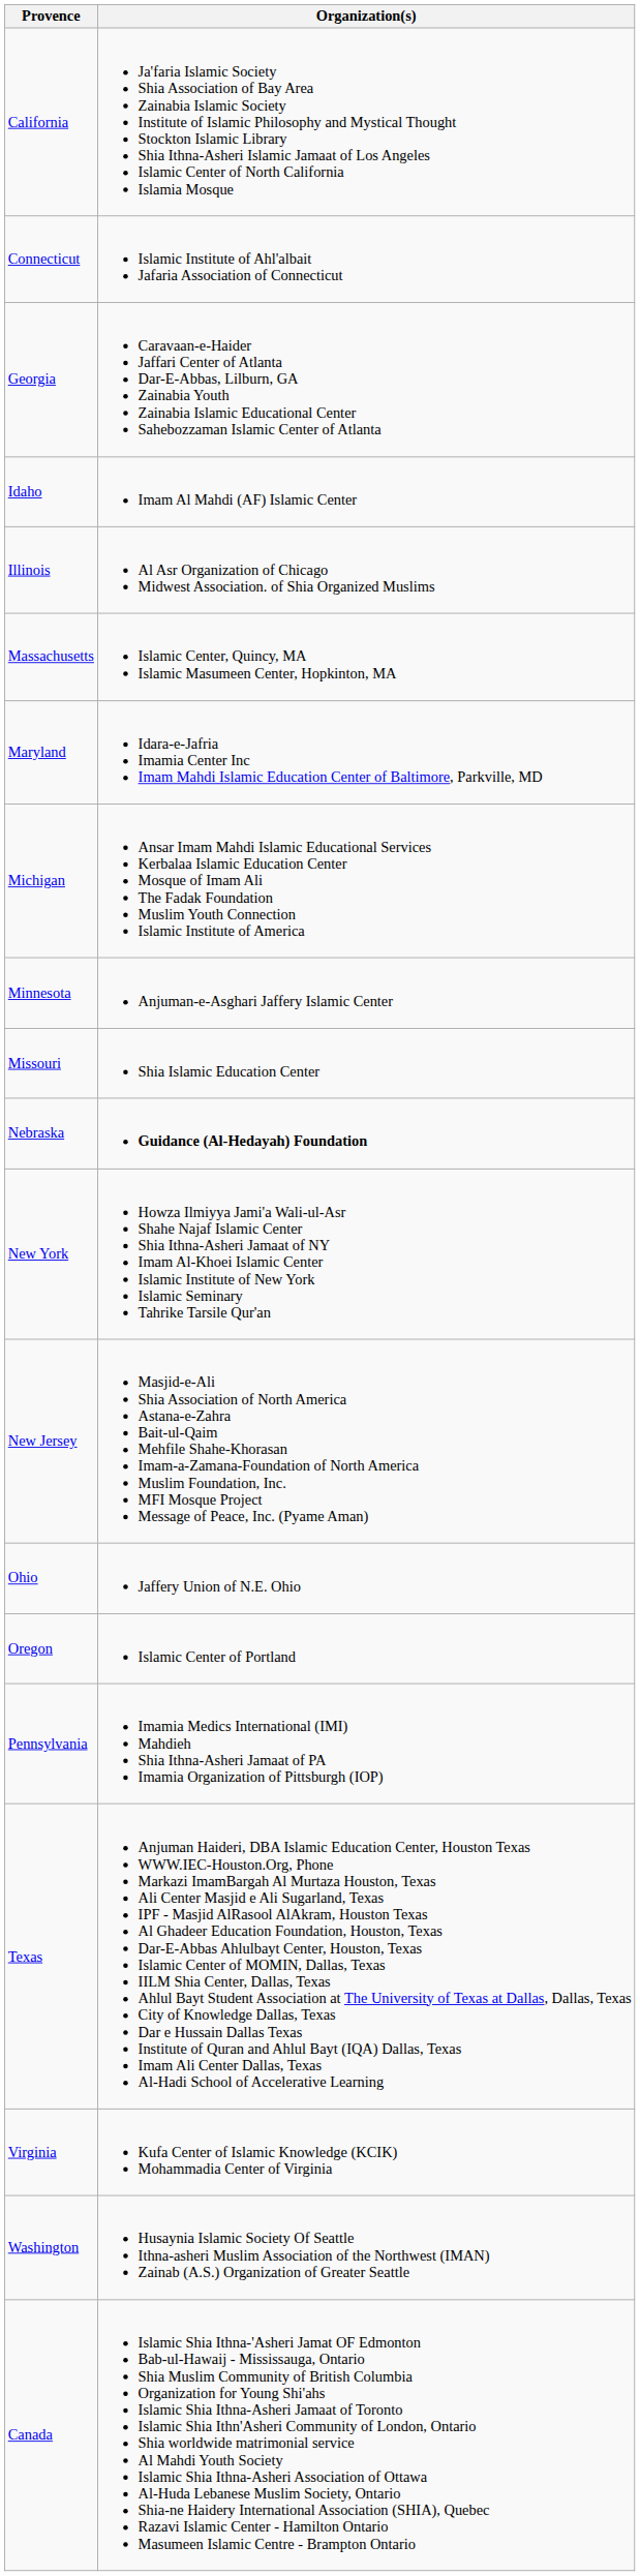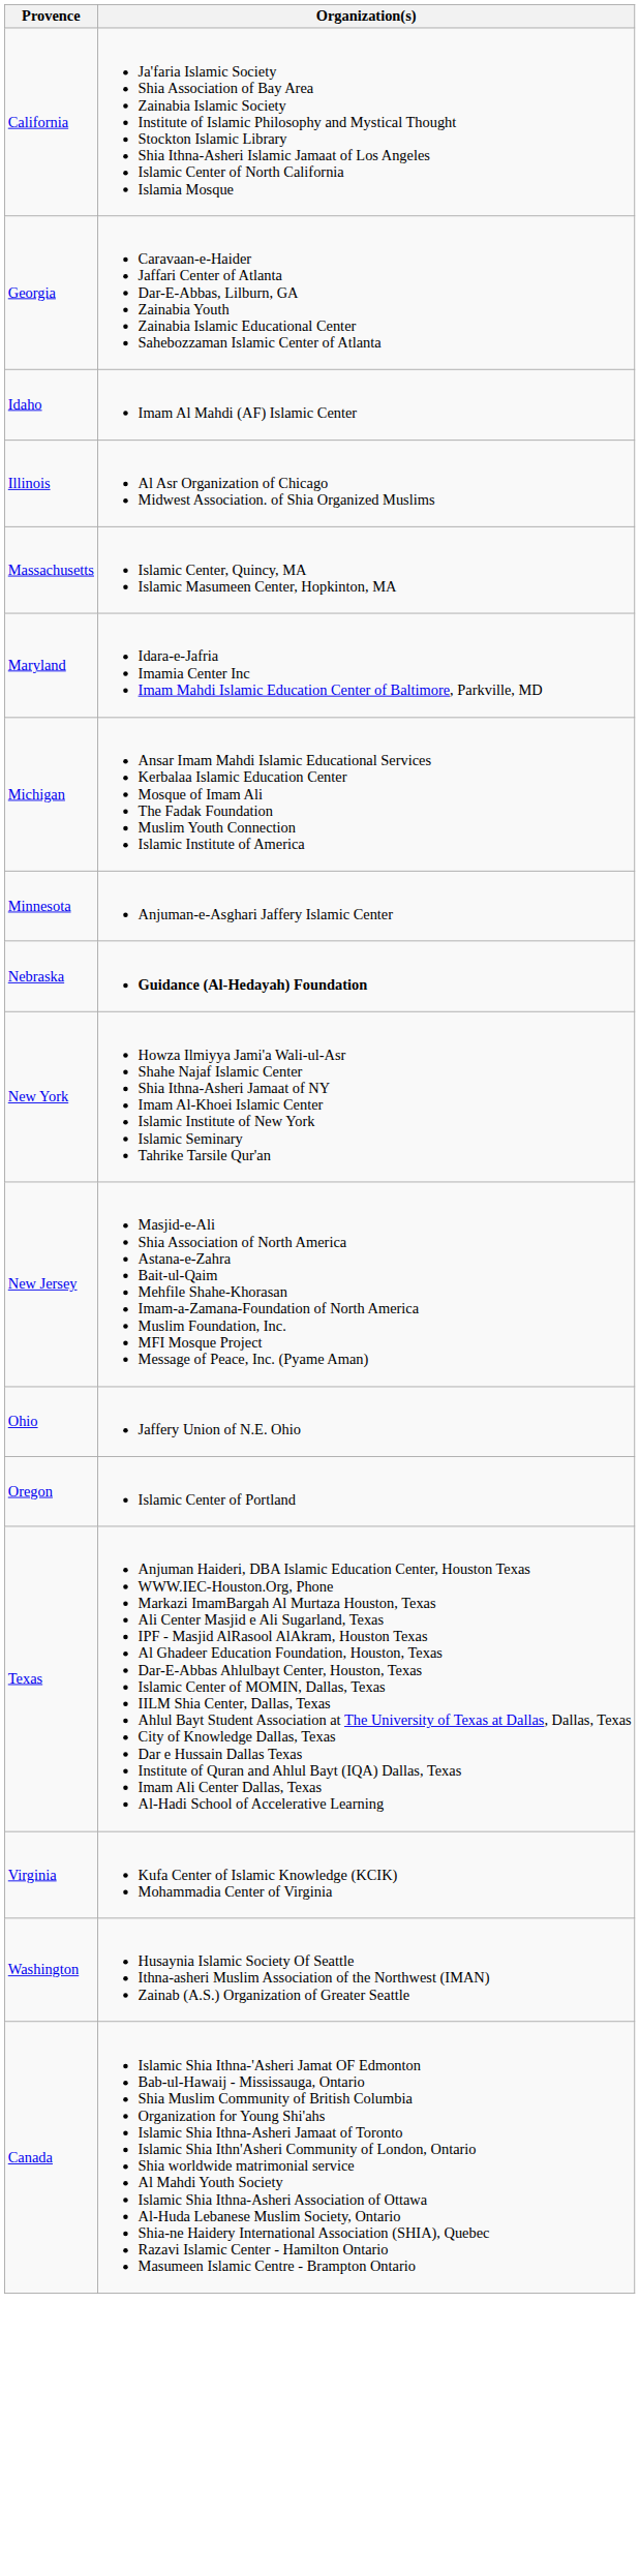- row: Connecticut | Islamic Institute of Ahl'albait Jafaria Association of Connecticut
- row: Missouri | Shia Islamic Education Center
- row: Pennsylvania | Imamia Medics International (IMI) Mahdieh Shia Ithna-Asheri Jamaat of PA Imamia Organization of Pittsburgh (IOP)
